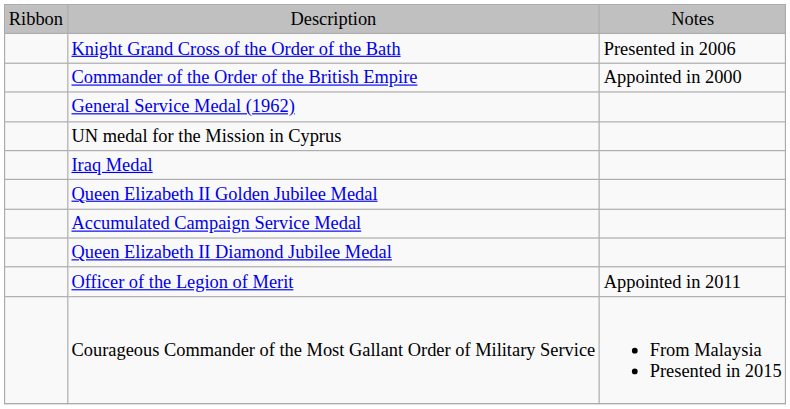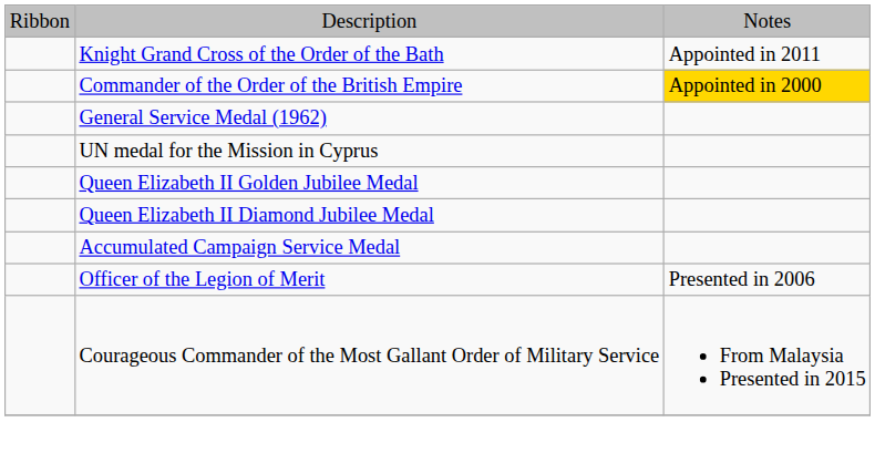Knight Grand Cross of the Order of the Bath | column 3: Presented in 2006 -> Appointed in 2011
Commander of the Order of the British Empire | column 3: no background -> gold background
- row: Iraq Medal
rows swapped: Queen Elizabeth II Diamond Jubilee Medal <-> Accumulated Campaign Service Medal
Officer of the Legion of Merit | column 3: Appointed in 2011 -> Presented in 2006
